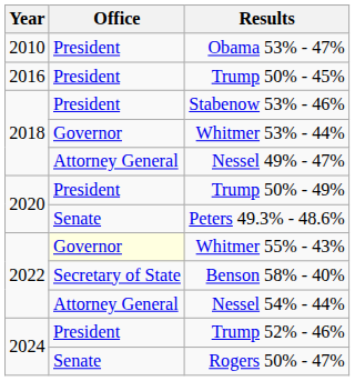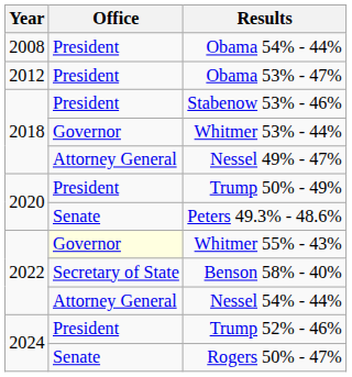+ row: 2008 | President | Obama 54% - 44%
Obama 53% - 47% | Year: 2010 -> 2012
- row: 2016 | President | Trump 50% - 45%
